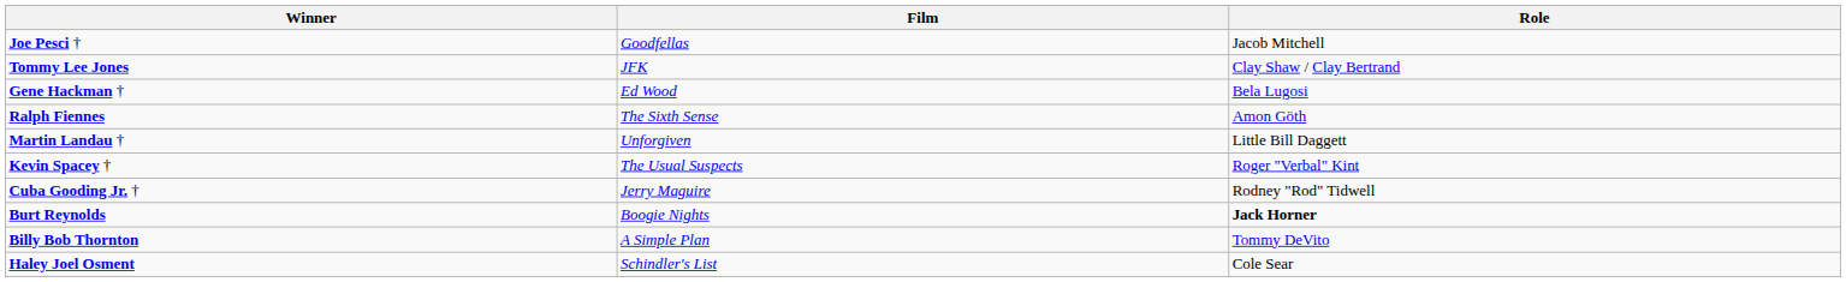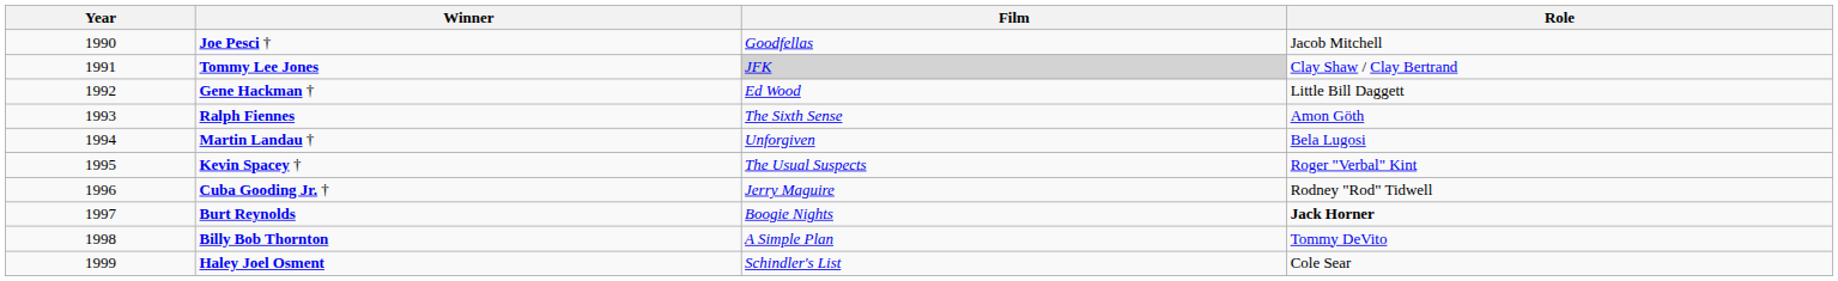+ column: Year | 1990 | 1991 | 1992 | 1993 | 1994 | 1995 | 1996 | 1997 | 1998 | 1999
Tommy Lee Jones | Film: no background -> lightgrey background
Gene Hackman † | Role: Bela Lugosi -> Little Bill Daggett
Martin Landau † | Role: Little Bill Daggett -> Bela Lugosi
